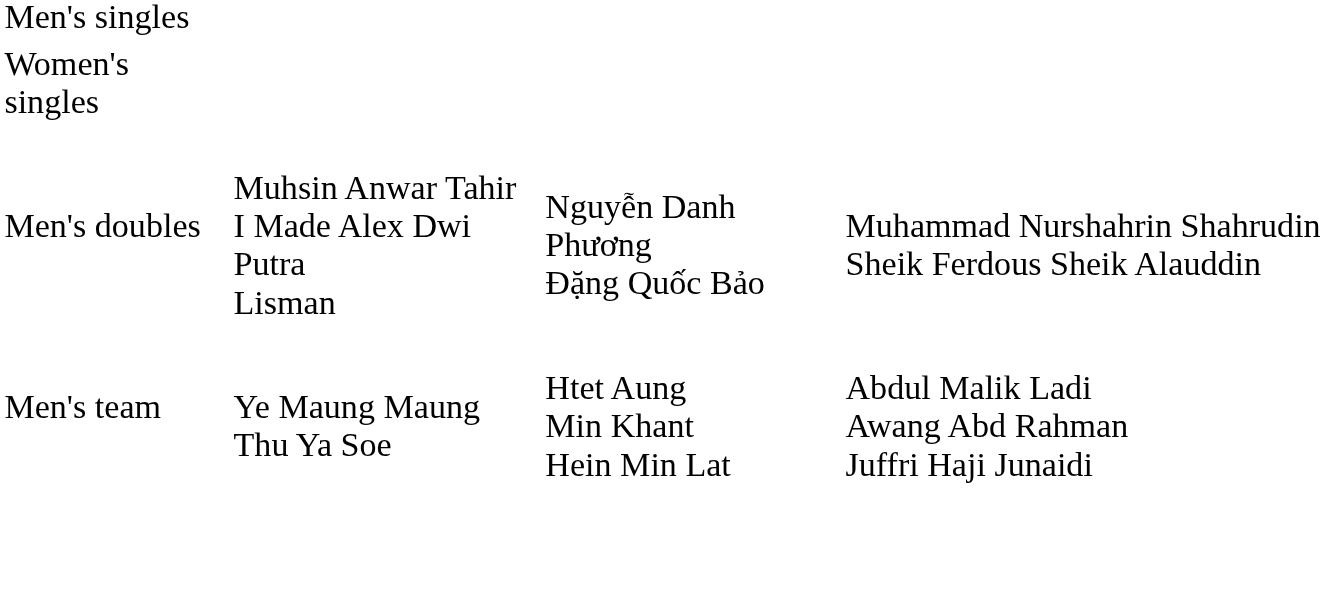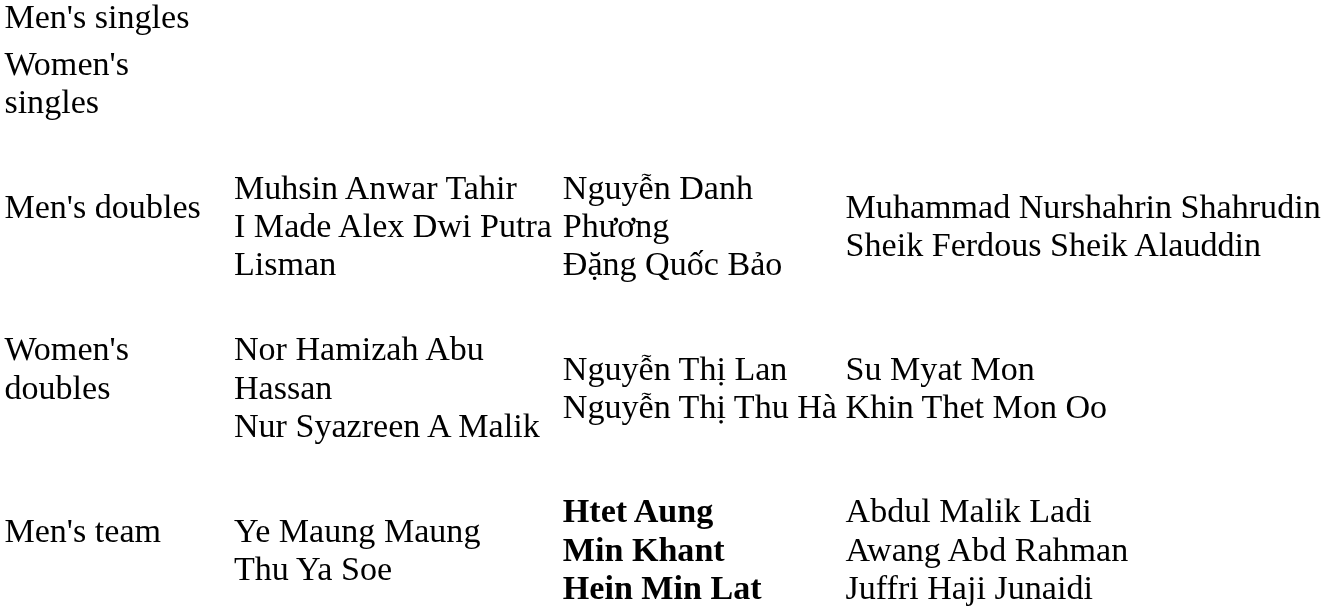+ row: Women's doubles | Nor Hamizah Abu Hassan Nur Syazreen A Malik | Nguyễn Thị Lan Nguyễn Thị Thu Hà | Su Myat Mon Khin Thet Mon Oo
Men's team | column 3: normal -> bold
